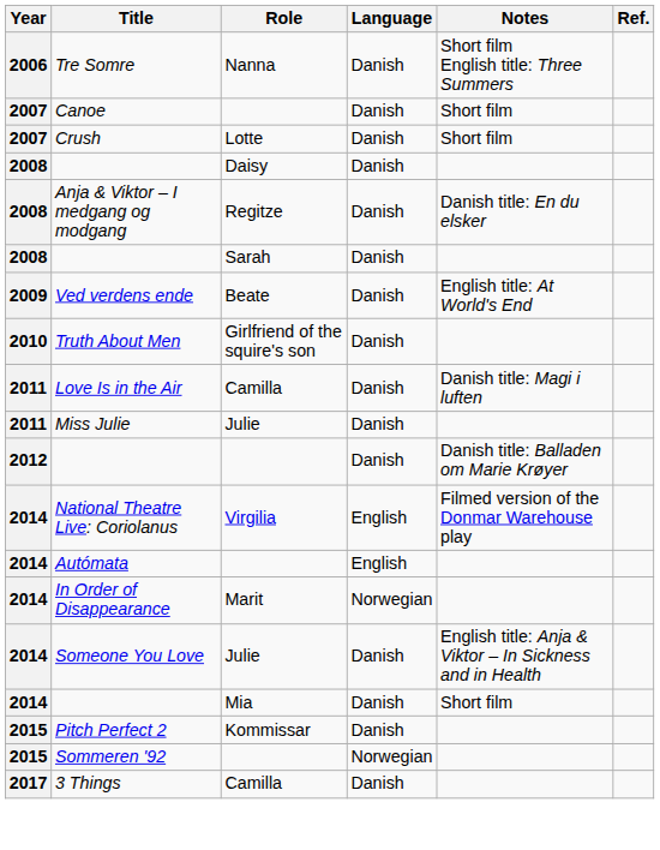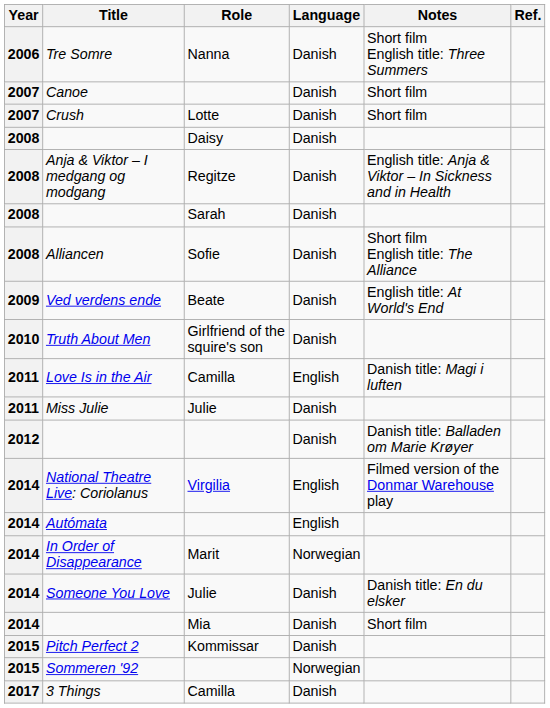Anja & Viktor – I medgang og modgang | Notes: Danish title: En du elsker -> English title: Anja & Viktor – In Sickness and in Health
+ row: 2008 | Alliancen | Sofie | Danish | Short film English title: The Alliance
Love Is in the Air | Language: Danish -> English
Someone You Love | Notes: English title: Anja & Viktor – In Sickness and in Health -> Danish title: En du elsker
